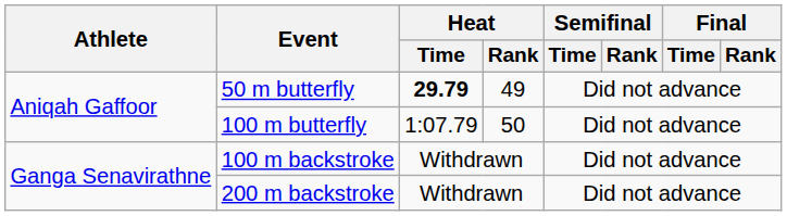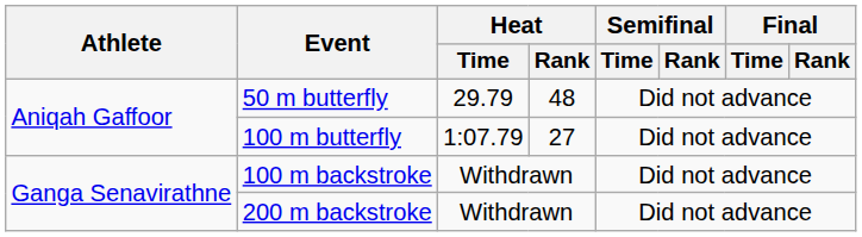50 m butterfly | Heat / Time: bold -> normal
50 m butterfly | Heat / Rank: 49 -> 48
100 m butterfly | Heat / Rank: 50 -> 27
